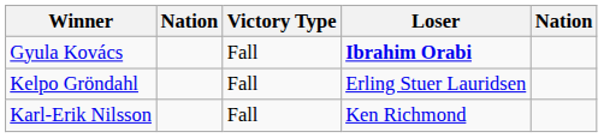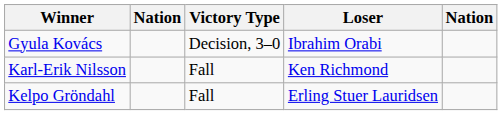Gyula Kovács | Victory Type: Fall -> Decision, 3–0
Gyula Kovács | Loser: bold -> normal
rows swapped: Karl-Erik Nilsson <-> Kelpo Gröndahl
